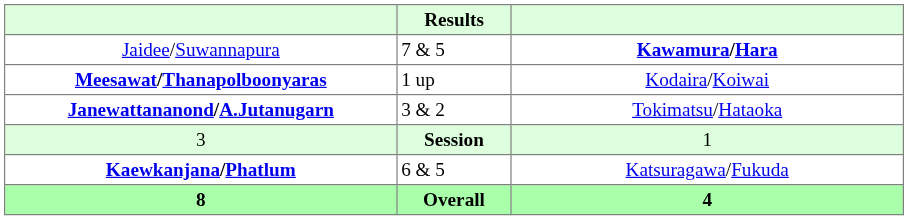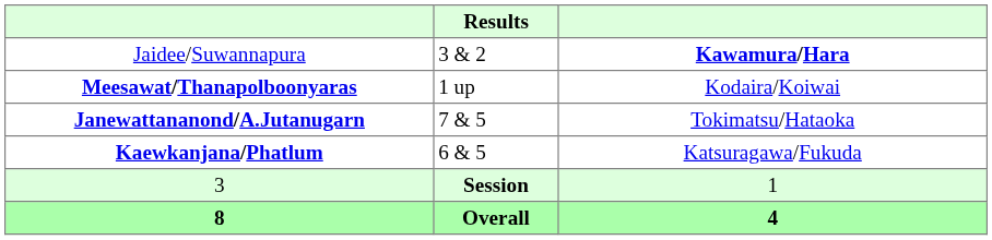Jaidee/Suwannapura | Results: 7 & 5 -> 3 & 2
Janewattananond/A.Jutanugarn | Results: 3 & 2 -> 7 & 5
rows swapped: Kaewkanjana/Phatlum <-> 3
